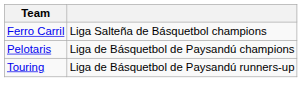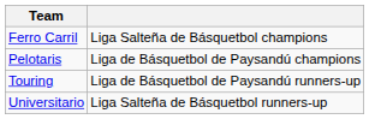+ row: Universitario | Liga Salteña de Básquetbol runners-up
